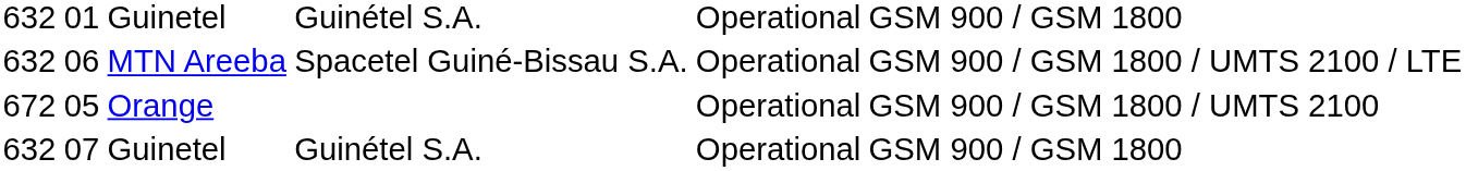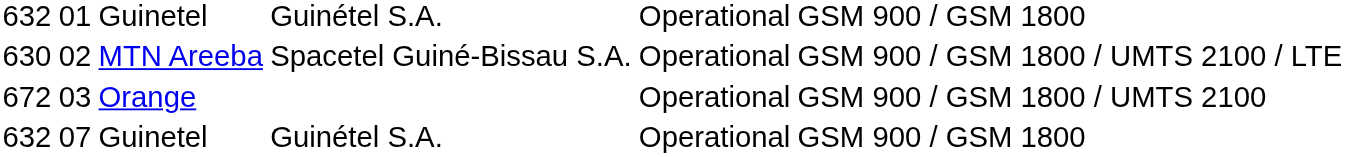MTN Areeba | column 1: 632 -> 630
MTN Areeba | column 2: 06 -> 02
Orange | column 2: 05 -> 03
